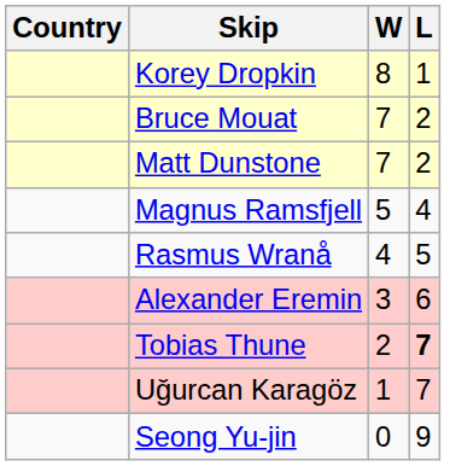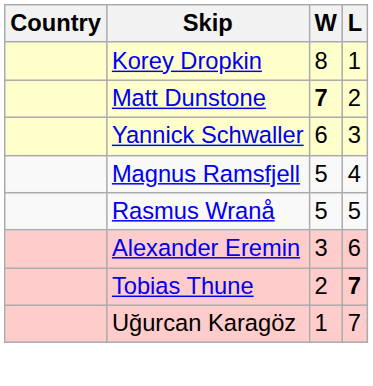- row: Bruce Mouat | 7 | 2
Matt Dunstone | W: normal -> bold
+ row: Yannick Schwaller | 6 | 3
Rasmus Wranå | W: 4 -> 5
- row: Seong Yu-jin | 0 | 9
